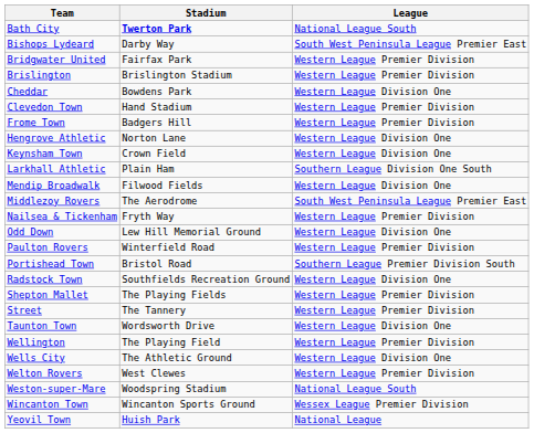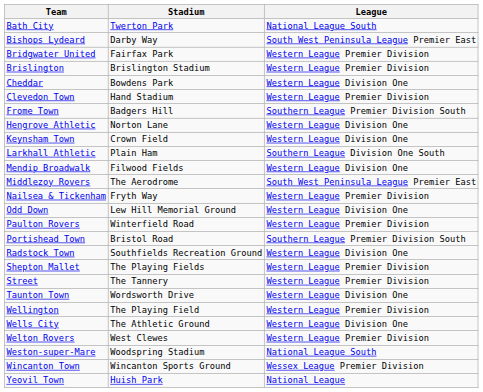Bath City | Stadium: bold -> normal
Frome Town | League: Western League Premier Division -> Southern League Premier Division South
